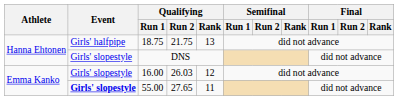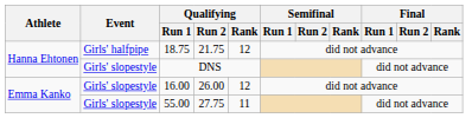18.75 | Qualifying / Rank: 13 -> 12
16.00 | Qualifying / Run 2: 26.03 -> 26.00
55.00 | Event: bold -> normal
55.00 | Qualifying / Run 2: 27.65 -> 27.75
